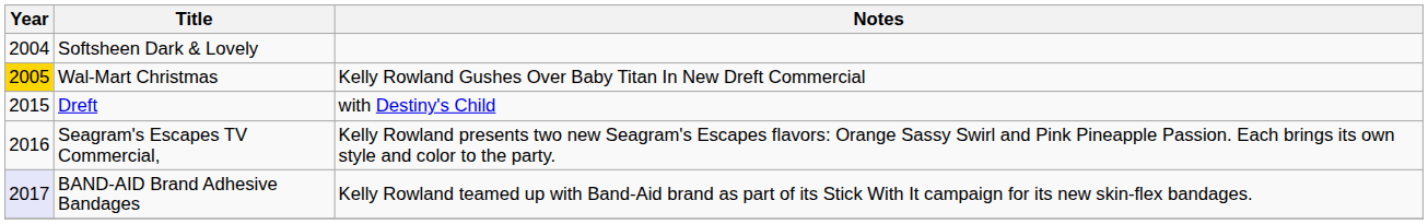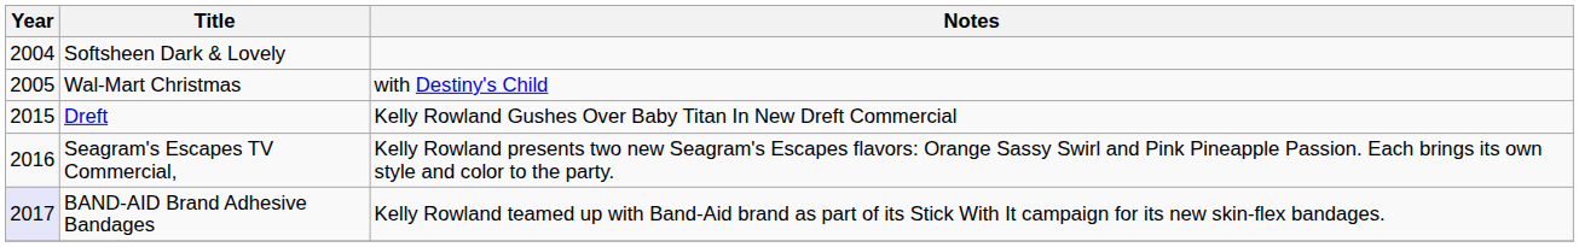Wal-Mart Christmas | Year: gold background -> no background
Wal-Mart Christmas | Notes: Kelly Rowland Gushes Over Baby Titan In New Dreft Commercial -> with Destiny's Child
Dreft | Notes: with Destiny's Child -> Kelly Rowland Gushes Over Baby Titan In New Dreft Commercial
